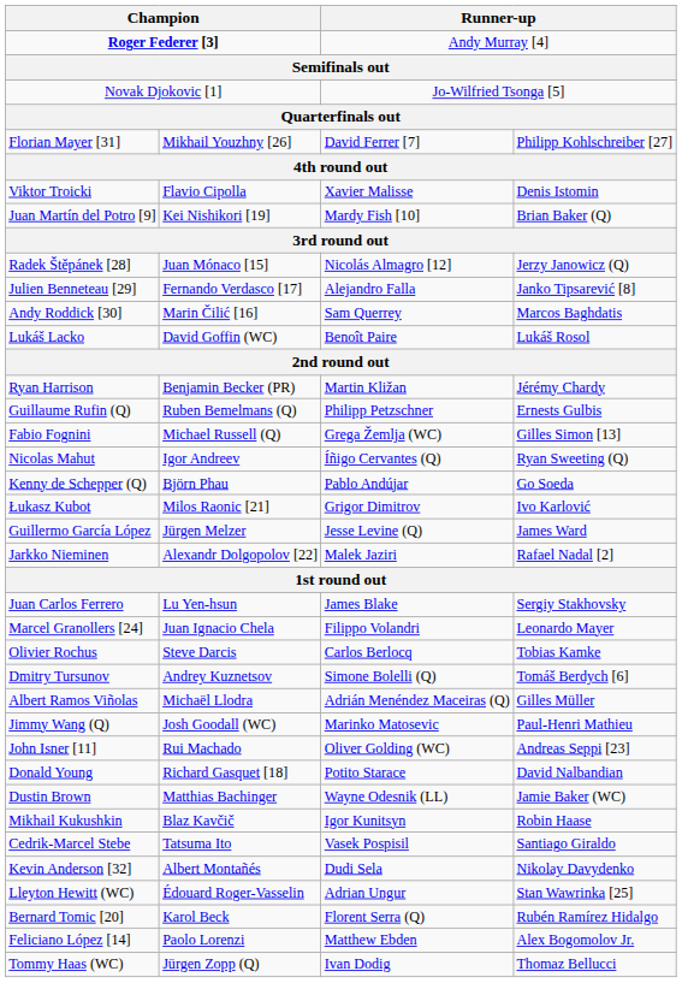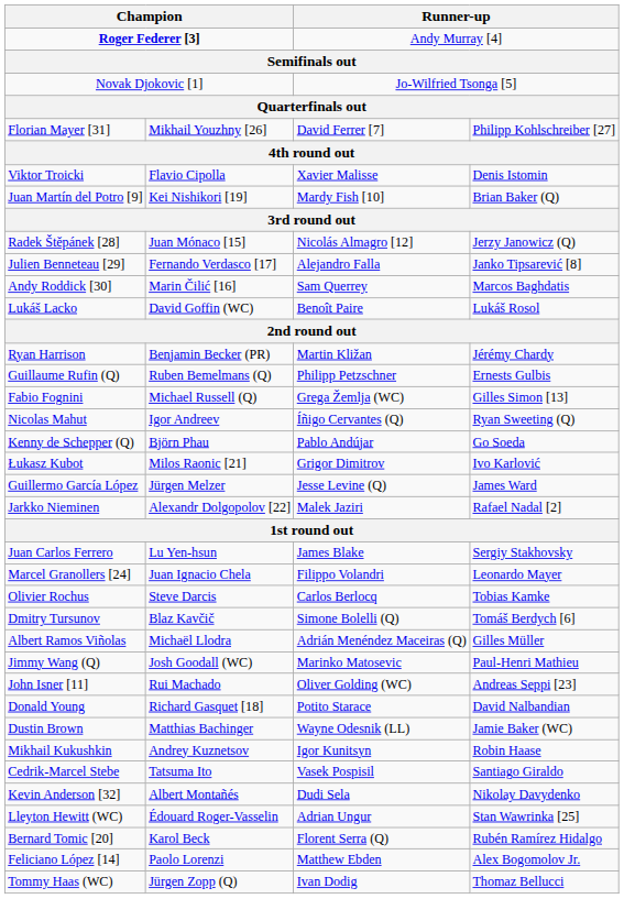Dmitry Tursunov | column 2: Andrey Kuznetsov -> Blaz Kavčič
Mikhail Kukushkin | column 2: Blaz Kavčič -> Andrey Kuznetsov
